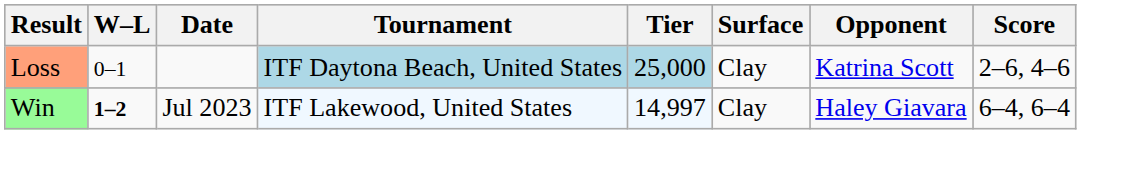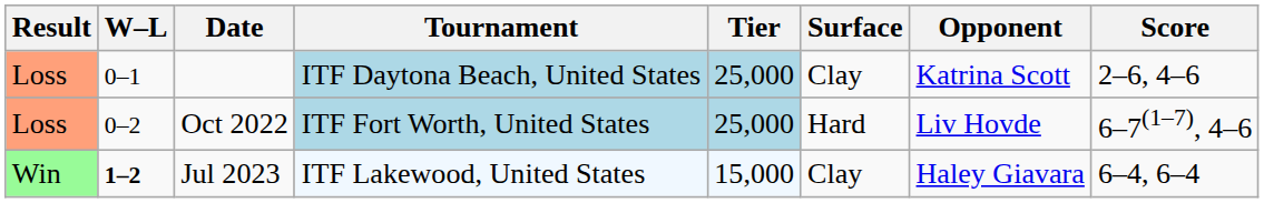+ row: Loss | 0–2 | Oct 2022 | ITF Fort Worth, United States | 25,000 | Hard | Liv Hovde | 6–7(1–7), 4–6
Jul 2023 | Tier: 14,997 -> 15,000
